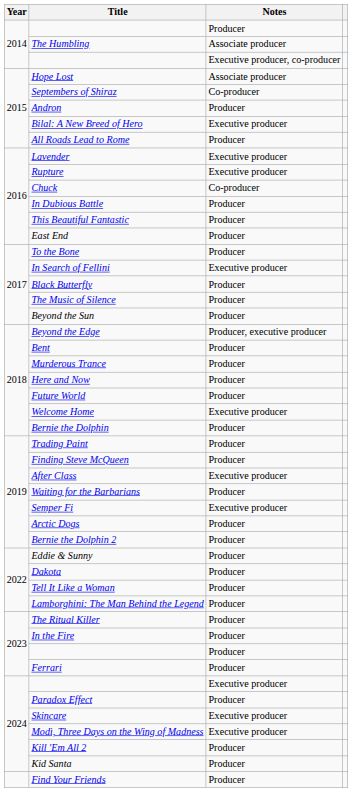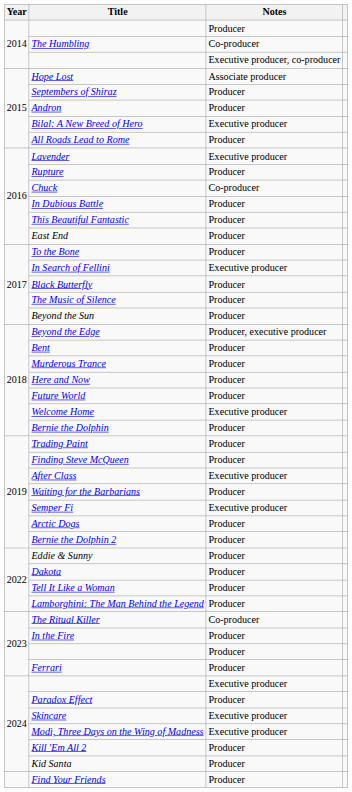The Humbling | Notes: Associate producer -> Co-producer
Septembers of Shiraz | Notes: Co-producer -> Producer
Rupture | Notes: Executive producer -> Producer
The Ritual Killer | Notes: Producer -> Co-producer
